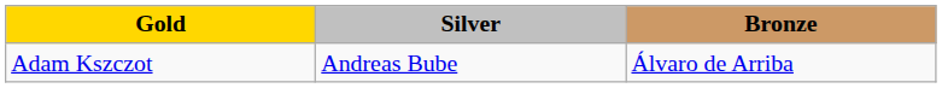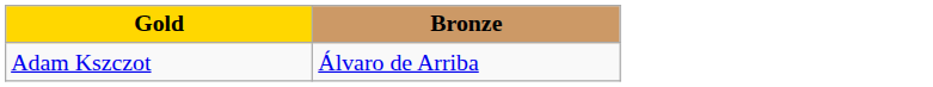- column: Silver | Andreas Bube
